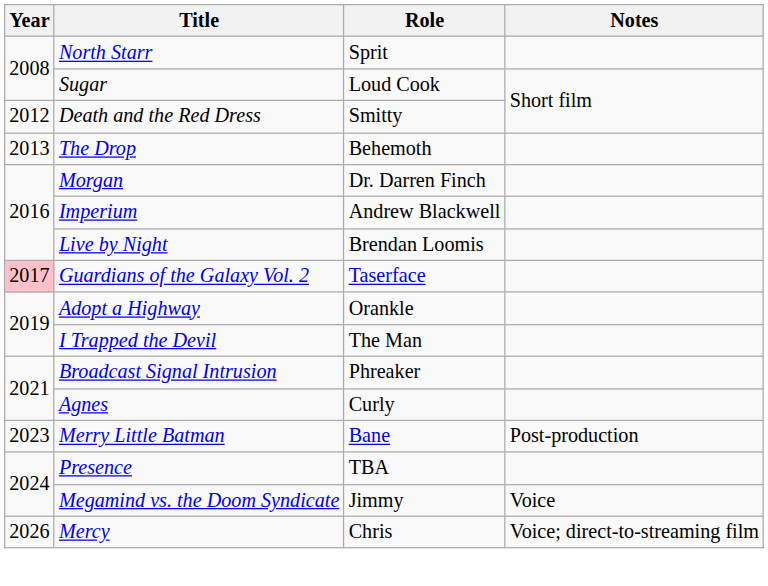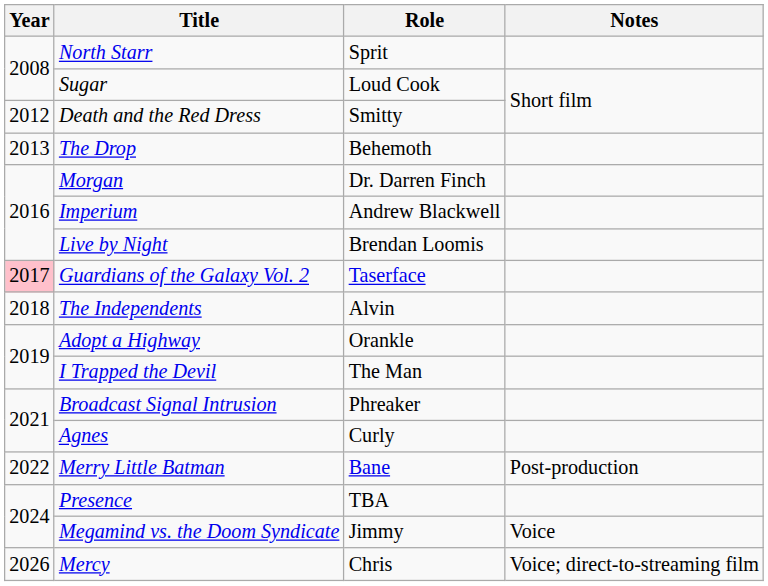+ row: 2018 | The Independents | Alvin
Merry Little Batman | Year: 2023 -> 2022
